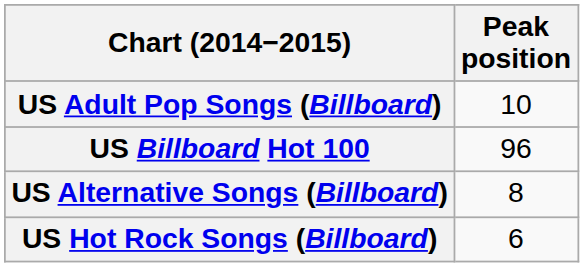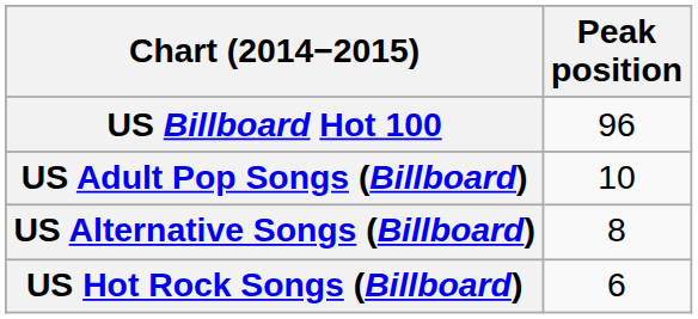rows swapped: US Billboard Hot 100 <-> US Adult Pop Songs (Billboard)
